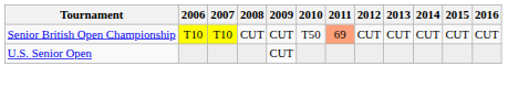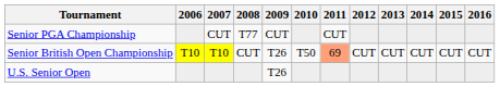+ row: Senior PGA Championship | CUT | T77 | CUT | CUT
Senior British Open Championship | 2009: CUT -> T26
U.S. Senior Open | 2009: CUT -> T26
